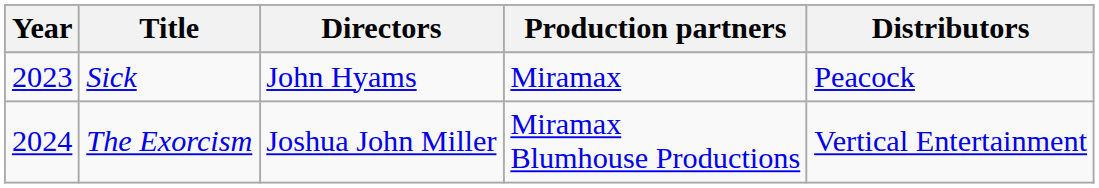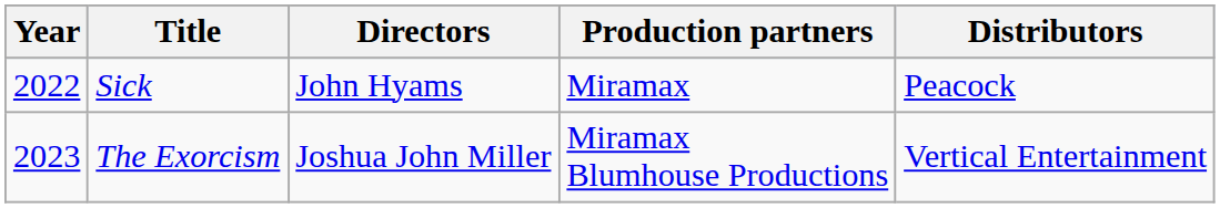Sick | Year: 2023 -> 2022
The Exorcism | Year: 2024 -> 2023
